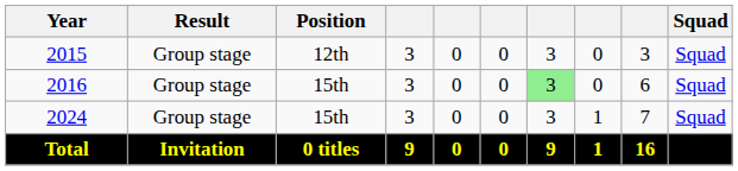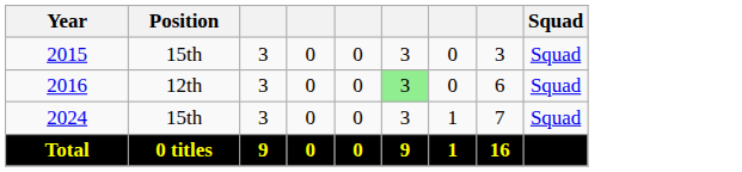- column: Result | Group stage | Group stage | Group stage | Invitation
2015 | Position: 12th -> 15th
2016 | Position: 15th -> 12th
